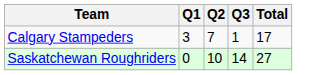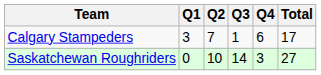+ column: Q4 | 6 | 3
